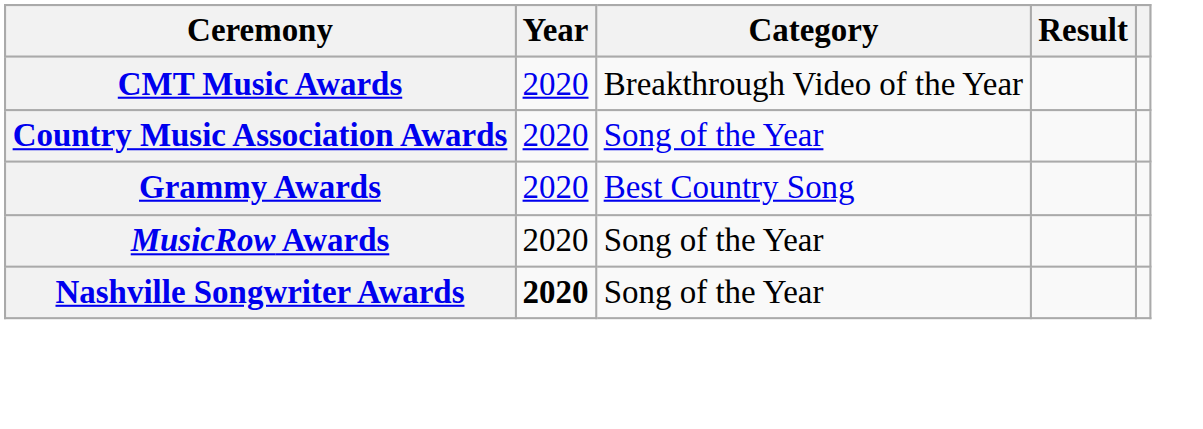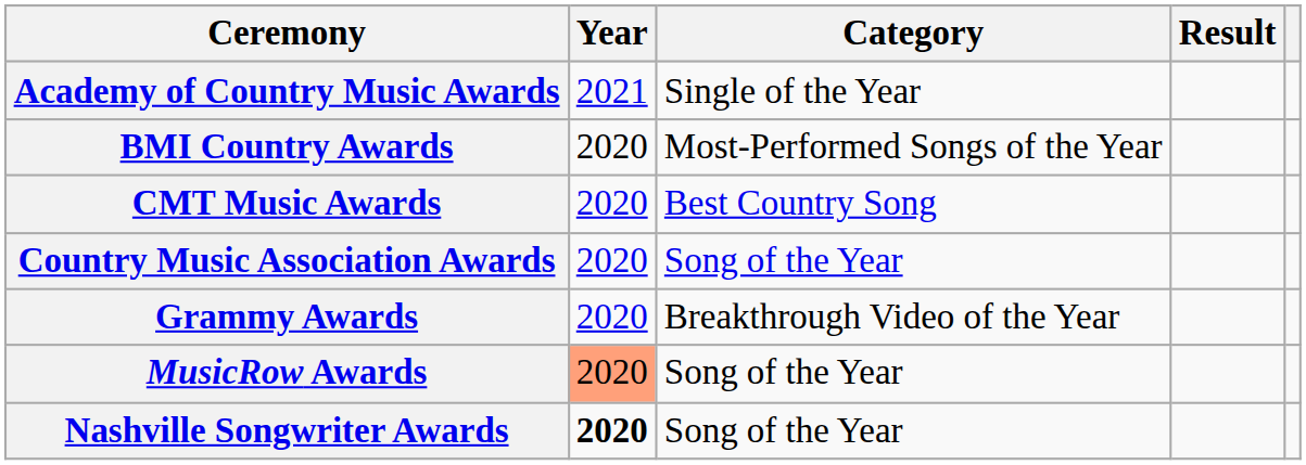+ row: Academy of Country Music Awards | 2021 | Single of the Year
+ row: BMI Country Awards | 2020 | Most-Performed Songs of the Year
CMT Music Awards | Category: Breakthrough Video of the Year -> Best Country Song
Grammy Awards | Category: Best Country Song -> Breakthrough Video of the Year
MusicRow Awards | Year: no background -> lightsalmon background
